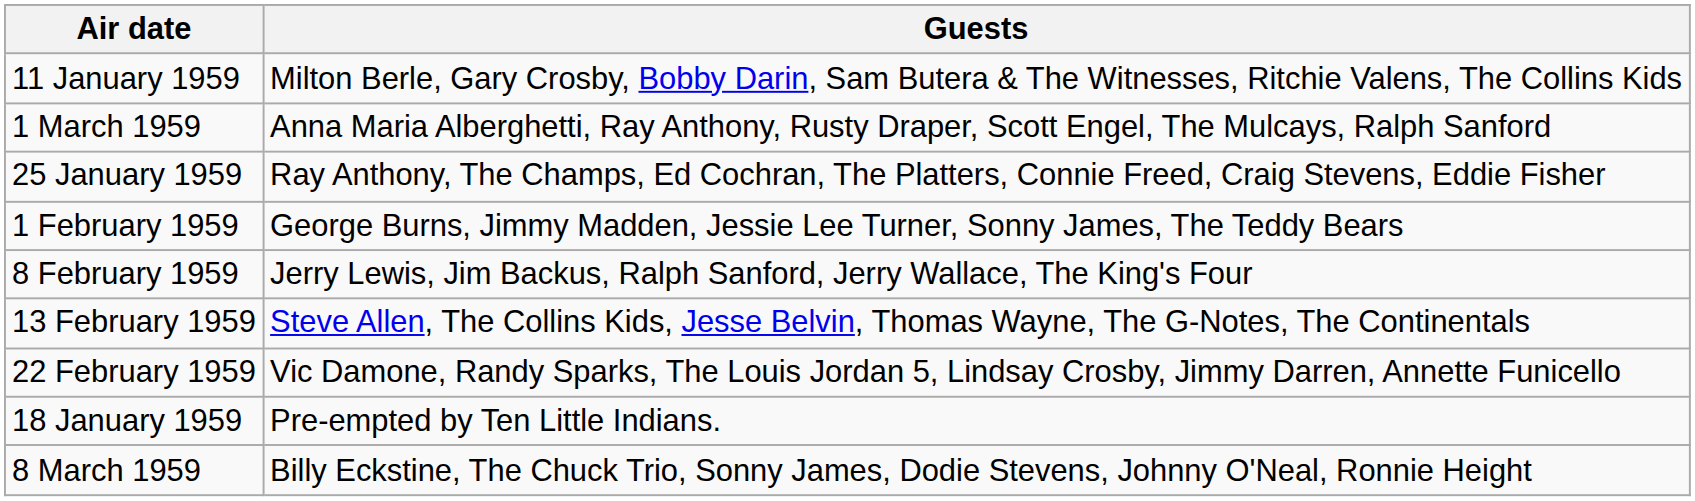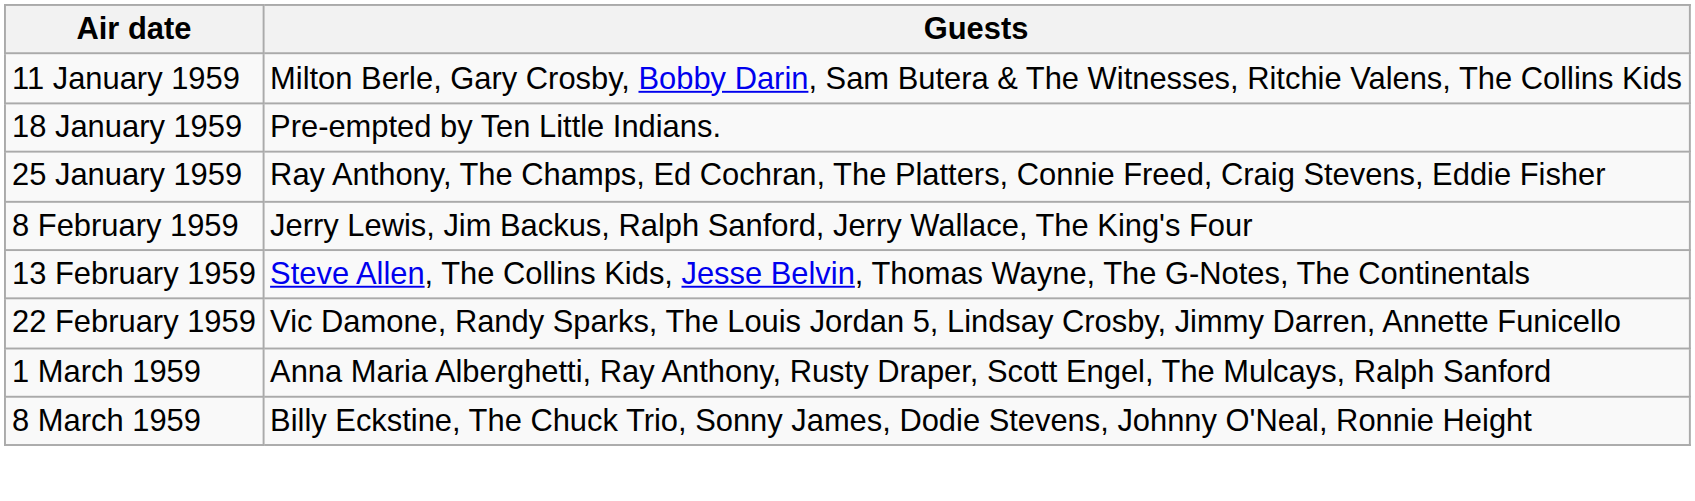rows swapped: 18 January 1959 <-> 1 March 1959
- row: 1 February 1959 | George Burns, Jimmy Madden, Jessie Lee Turner, Sonny James, The Teddy Bears
